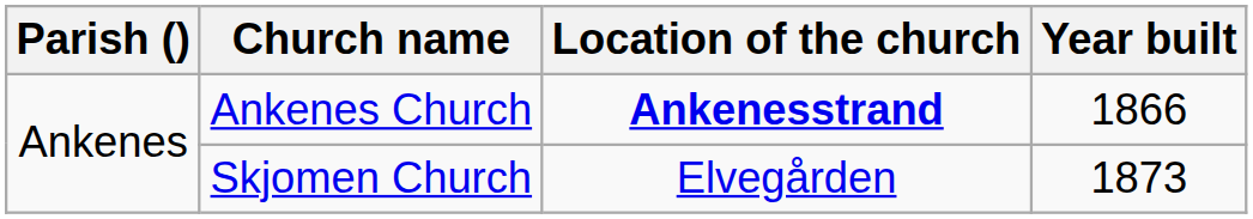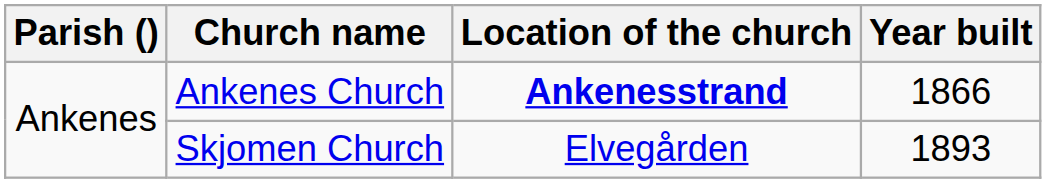Skjomen Church | Year built: 1873 -> 1893
